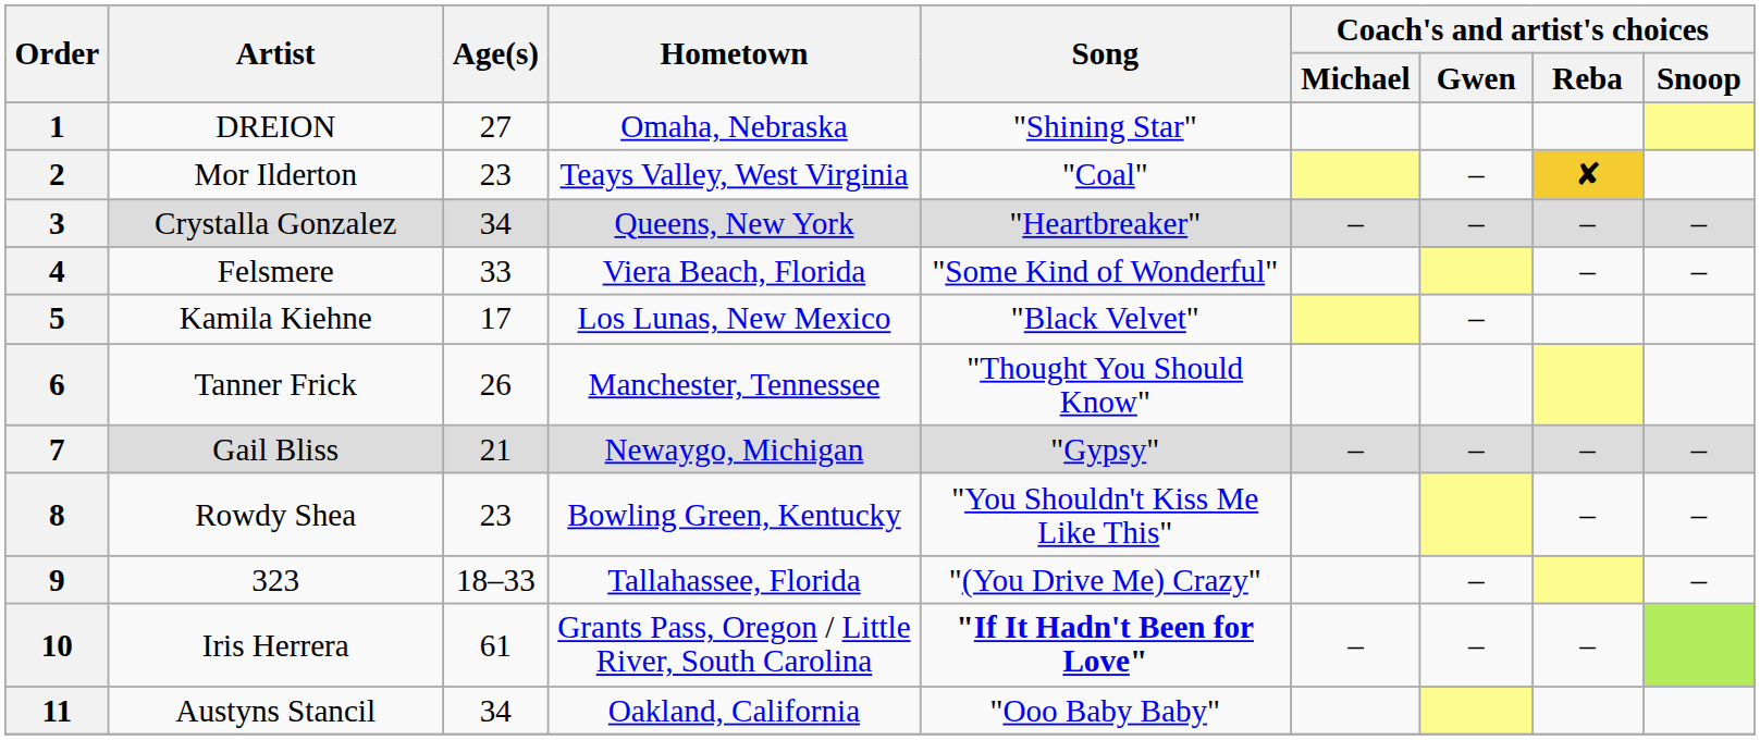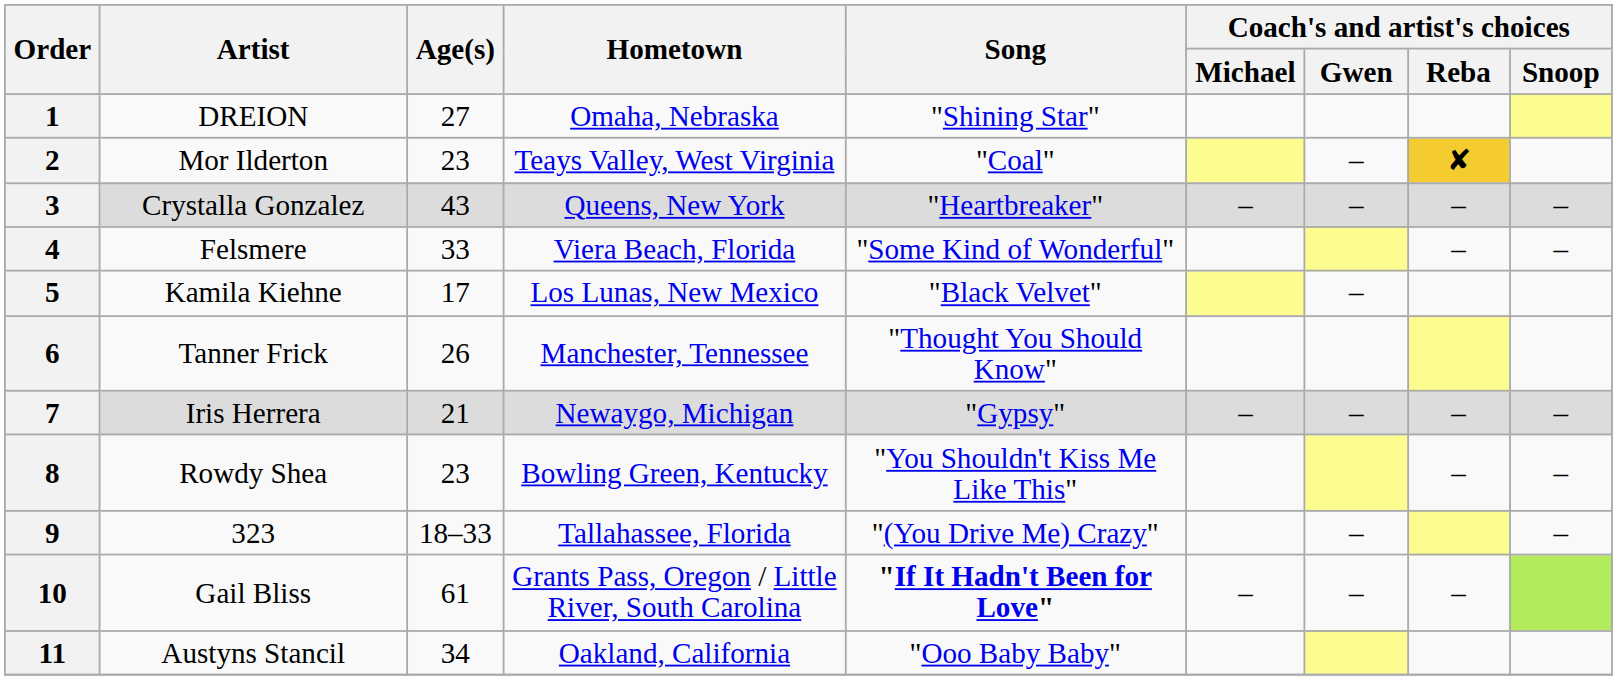3 | Age(s): 34 -> 43
7 | Artist: Gail Bliss -> Iris Herrera
10 | Artist: Iris Herrera -> Gail Bliss
